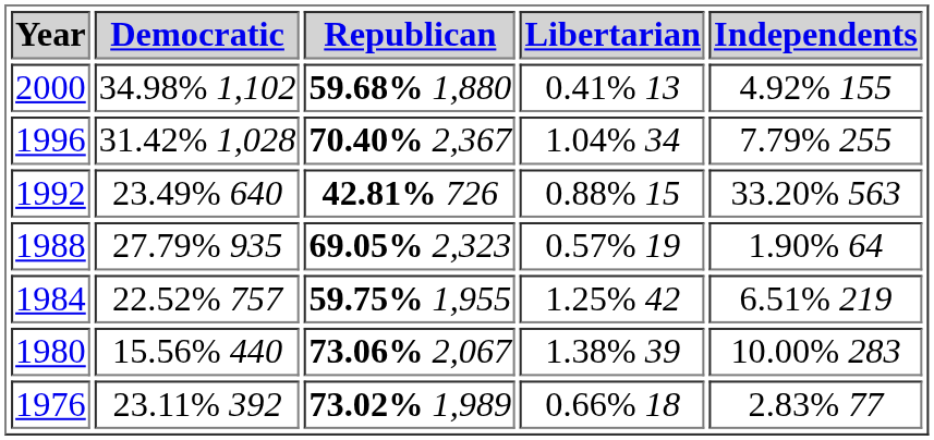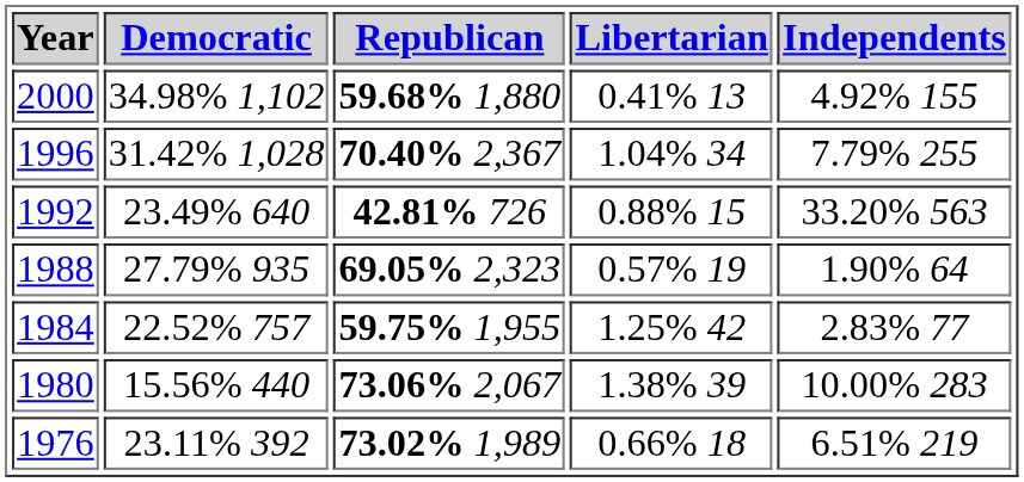1984 | Independents: 6.51% 219 -> 2.83% 77
1976 | Independents: 2.83% 77 -> 6.51% 219
